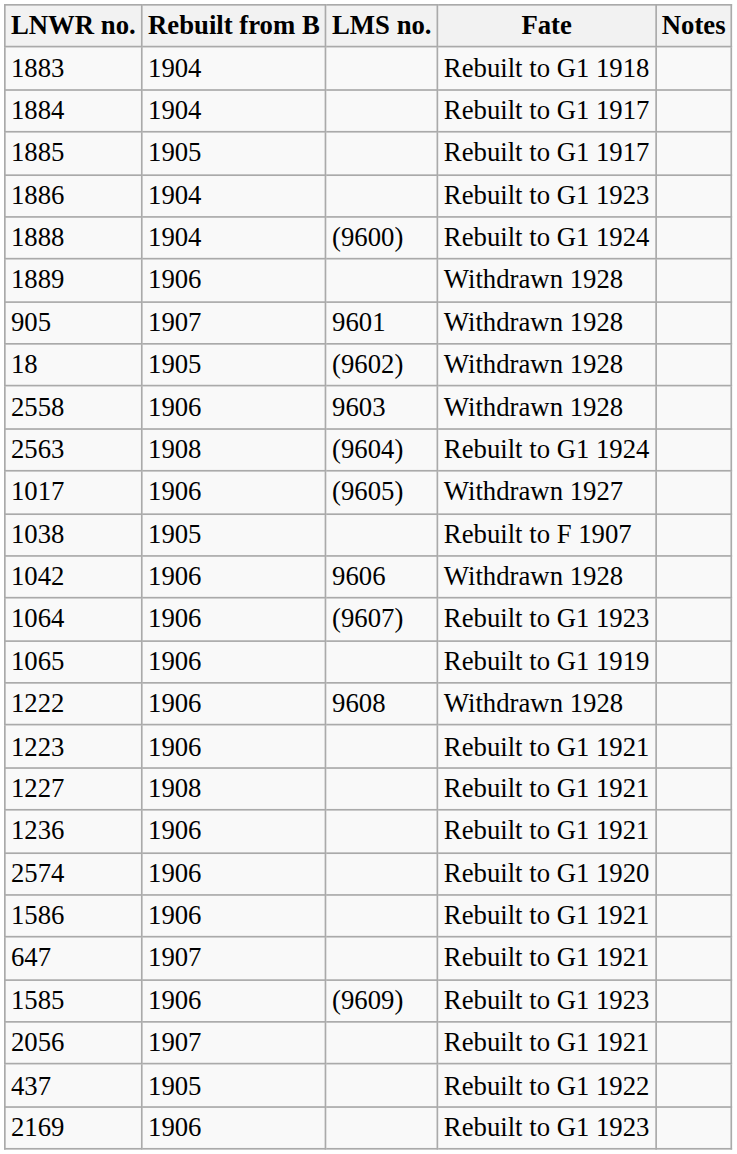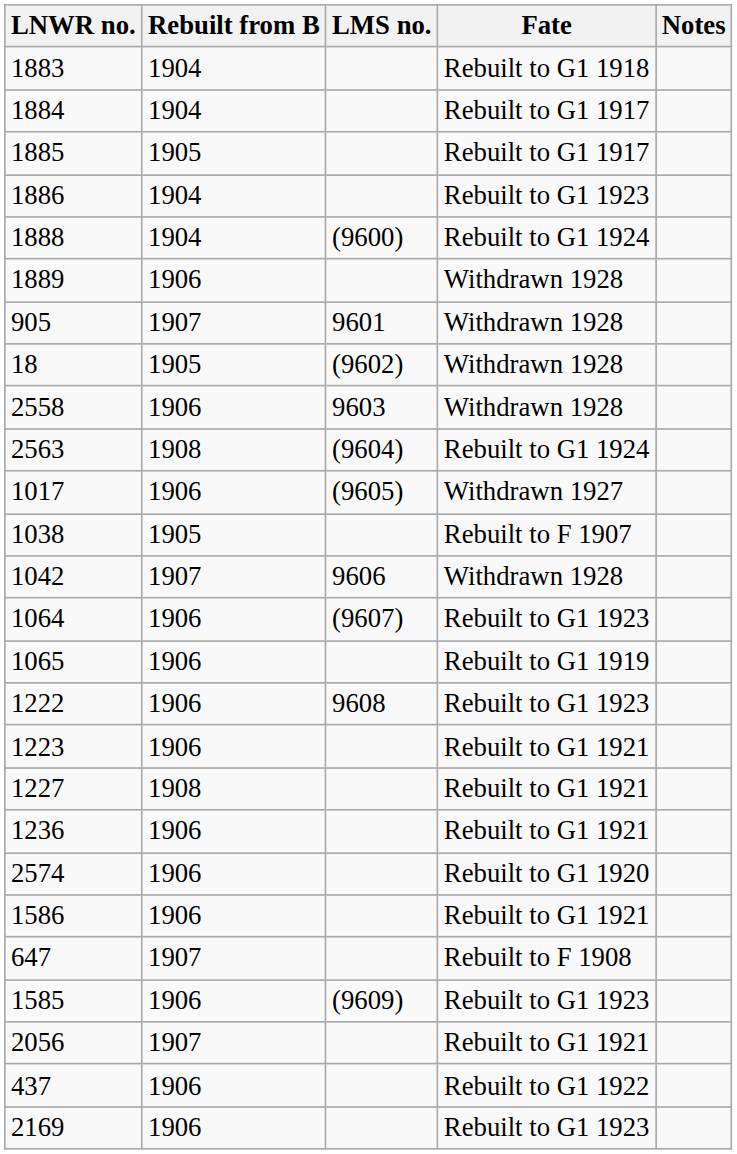1042 | Rebuilt from B: 1906 -> 1907
1222 | Fate: Withdrawn 1928 -> Rebuilt to G1 1923
647 | Fate: Rebuilt to G1 1921 -> Rebuilt to F 1908
437 | Rebuilt from B: 1905 -> 1906
